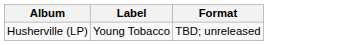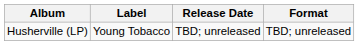+ column: Release Date | TBD; unreleased
